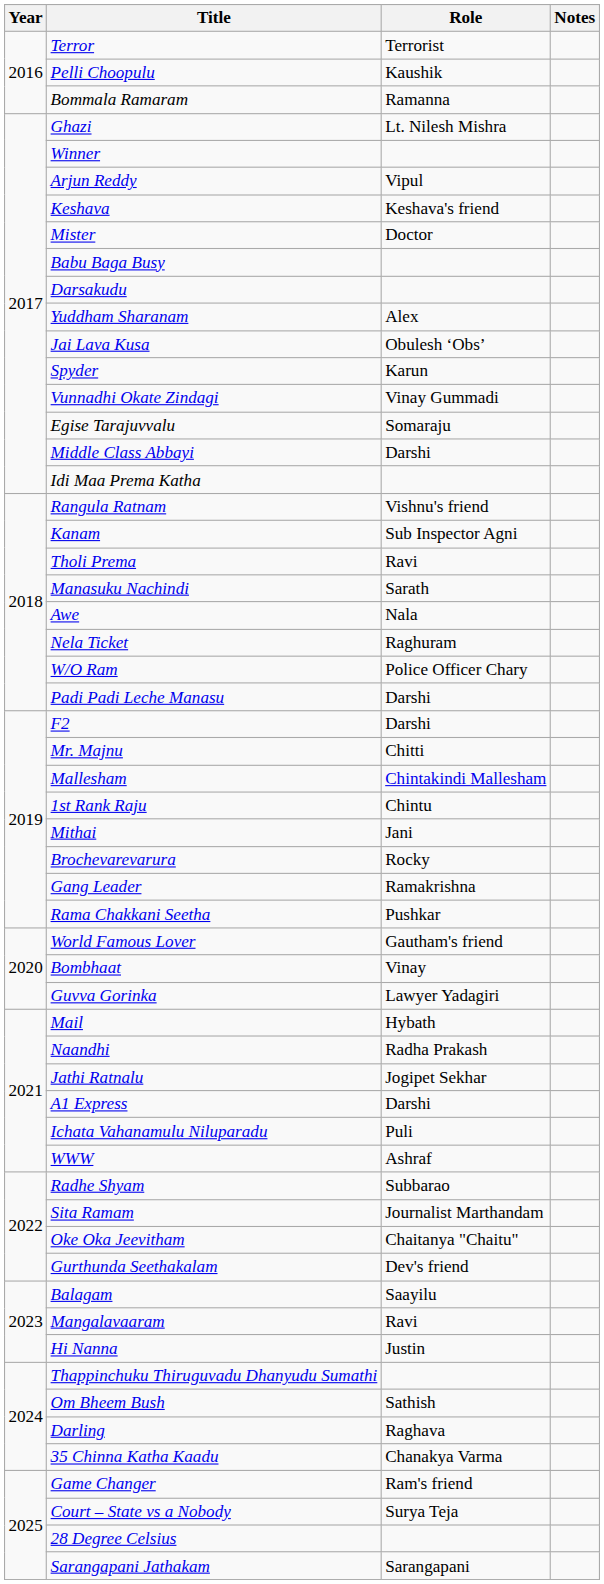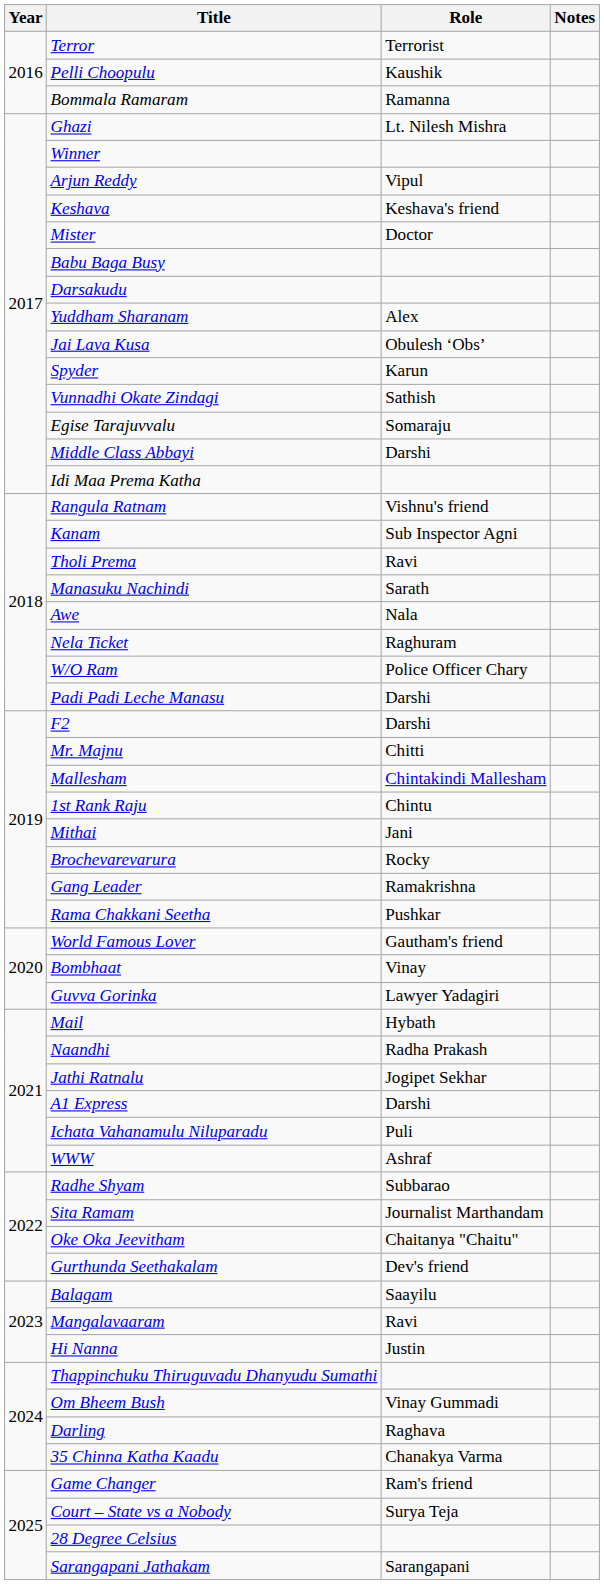Vunnadhi Okate Zindagi | Role: Vinay Gummadi -> Sathish
Om Bheem Bush | Role: Sathish -> Vinay Gummadi
